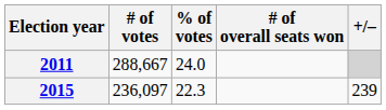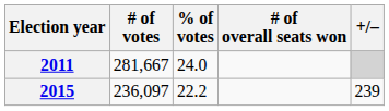2011 | # of votes: 288,667 -> 281,667
2015 | % of votes: 22.3 -> 22.2
